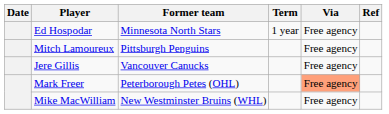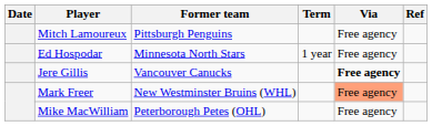rows swapped: Ed Hospodar <-> Mitch Lamoureux
Jere Gillis | Via: normal -> bold
Mark Freer | Former team: Peterborough Petes (OHL) -> New Westminster Bruins (WHL)
Mike MacWilliam | Former team: New Westminster Bruins (WHL) -> Peterborough Petes (OHL)
